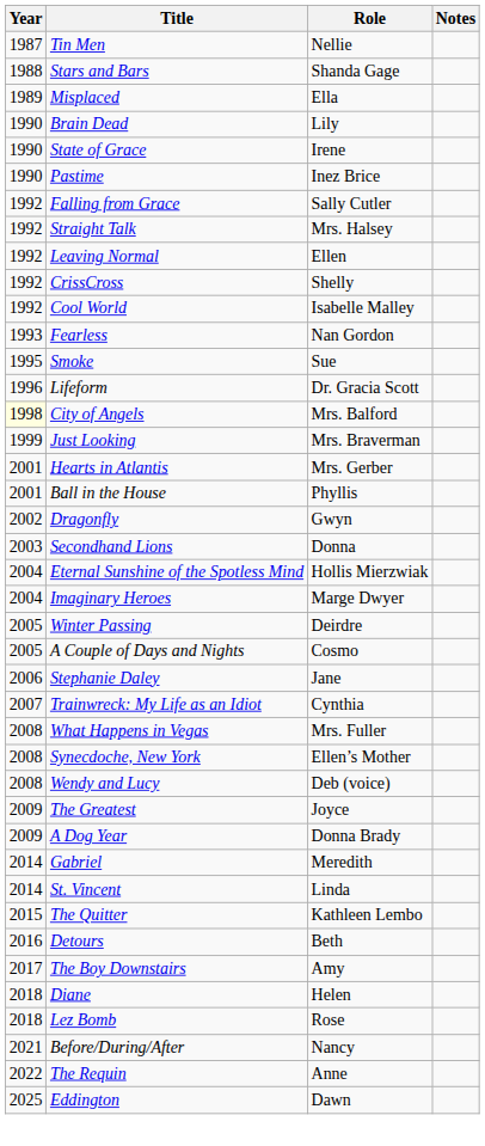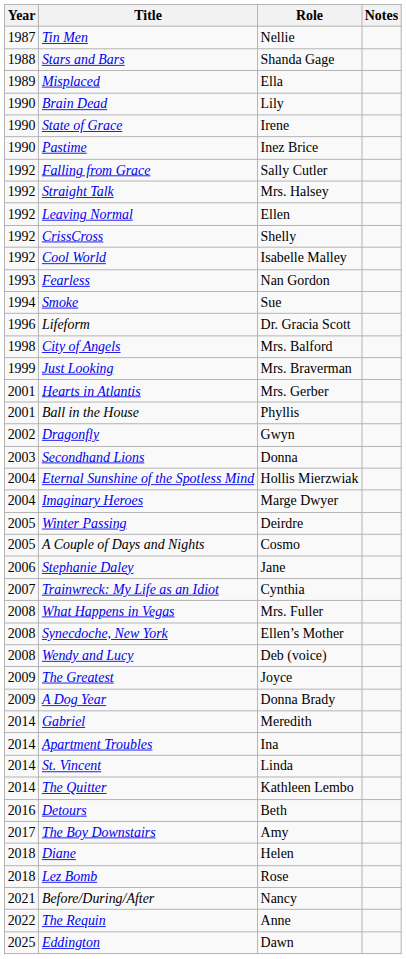Smoke | Year: 1995 -> 1994
City of Angels | Year: lightyellow background -> no background
+ row: 2014 | Apartment Troubles | Ina
The Quitter | Year: 2015 -> 2014
